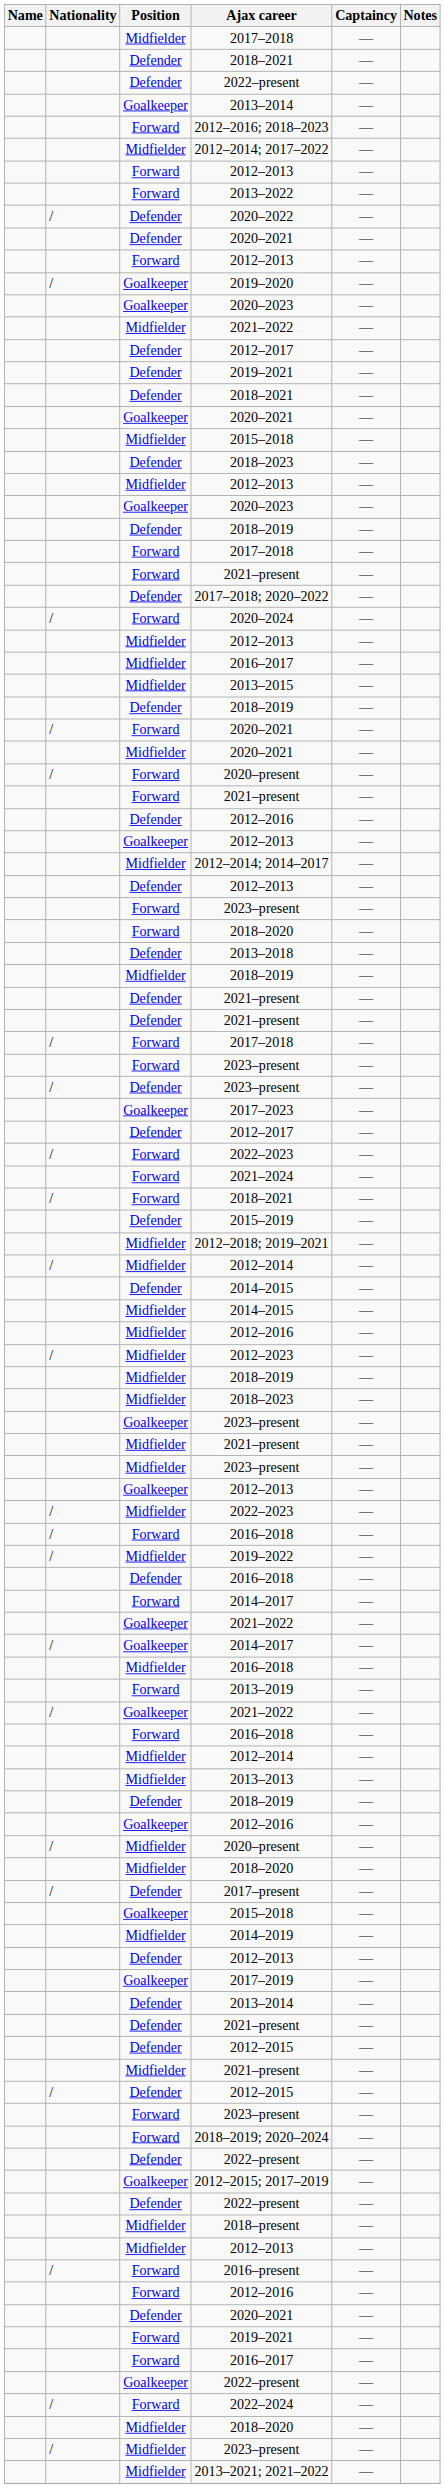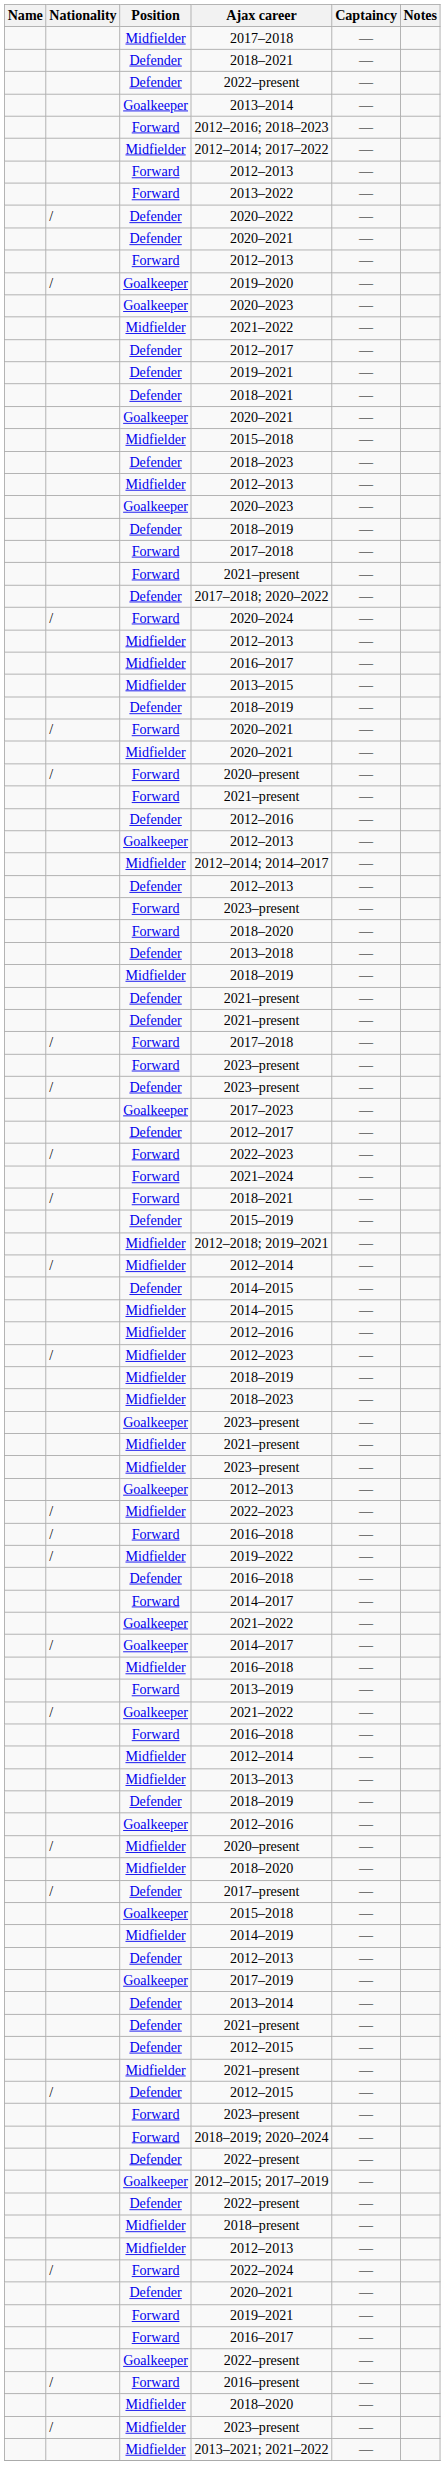rows swapped: 2016–present <-> 2022–2024
- row: Forward | 2012–2016 | —
